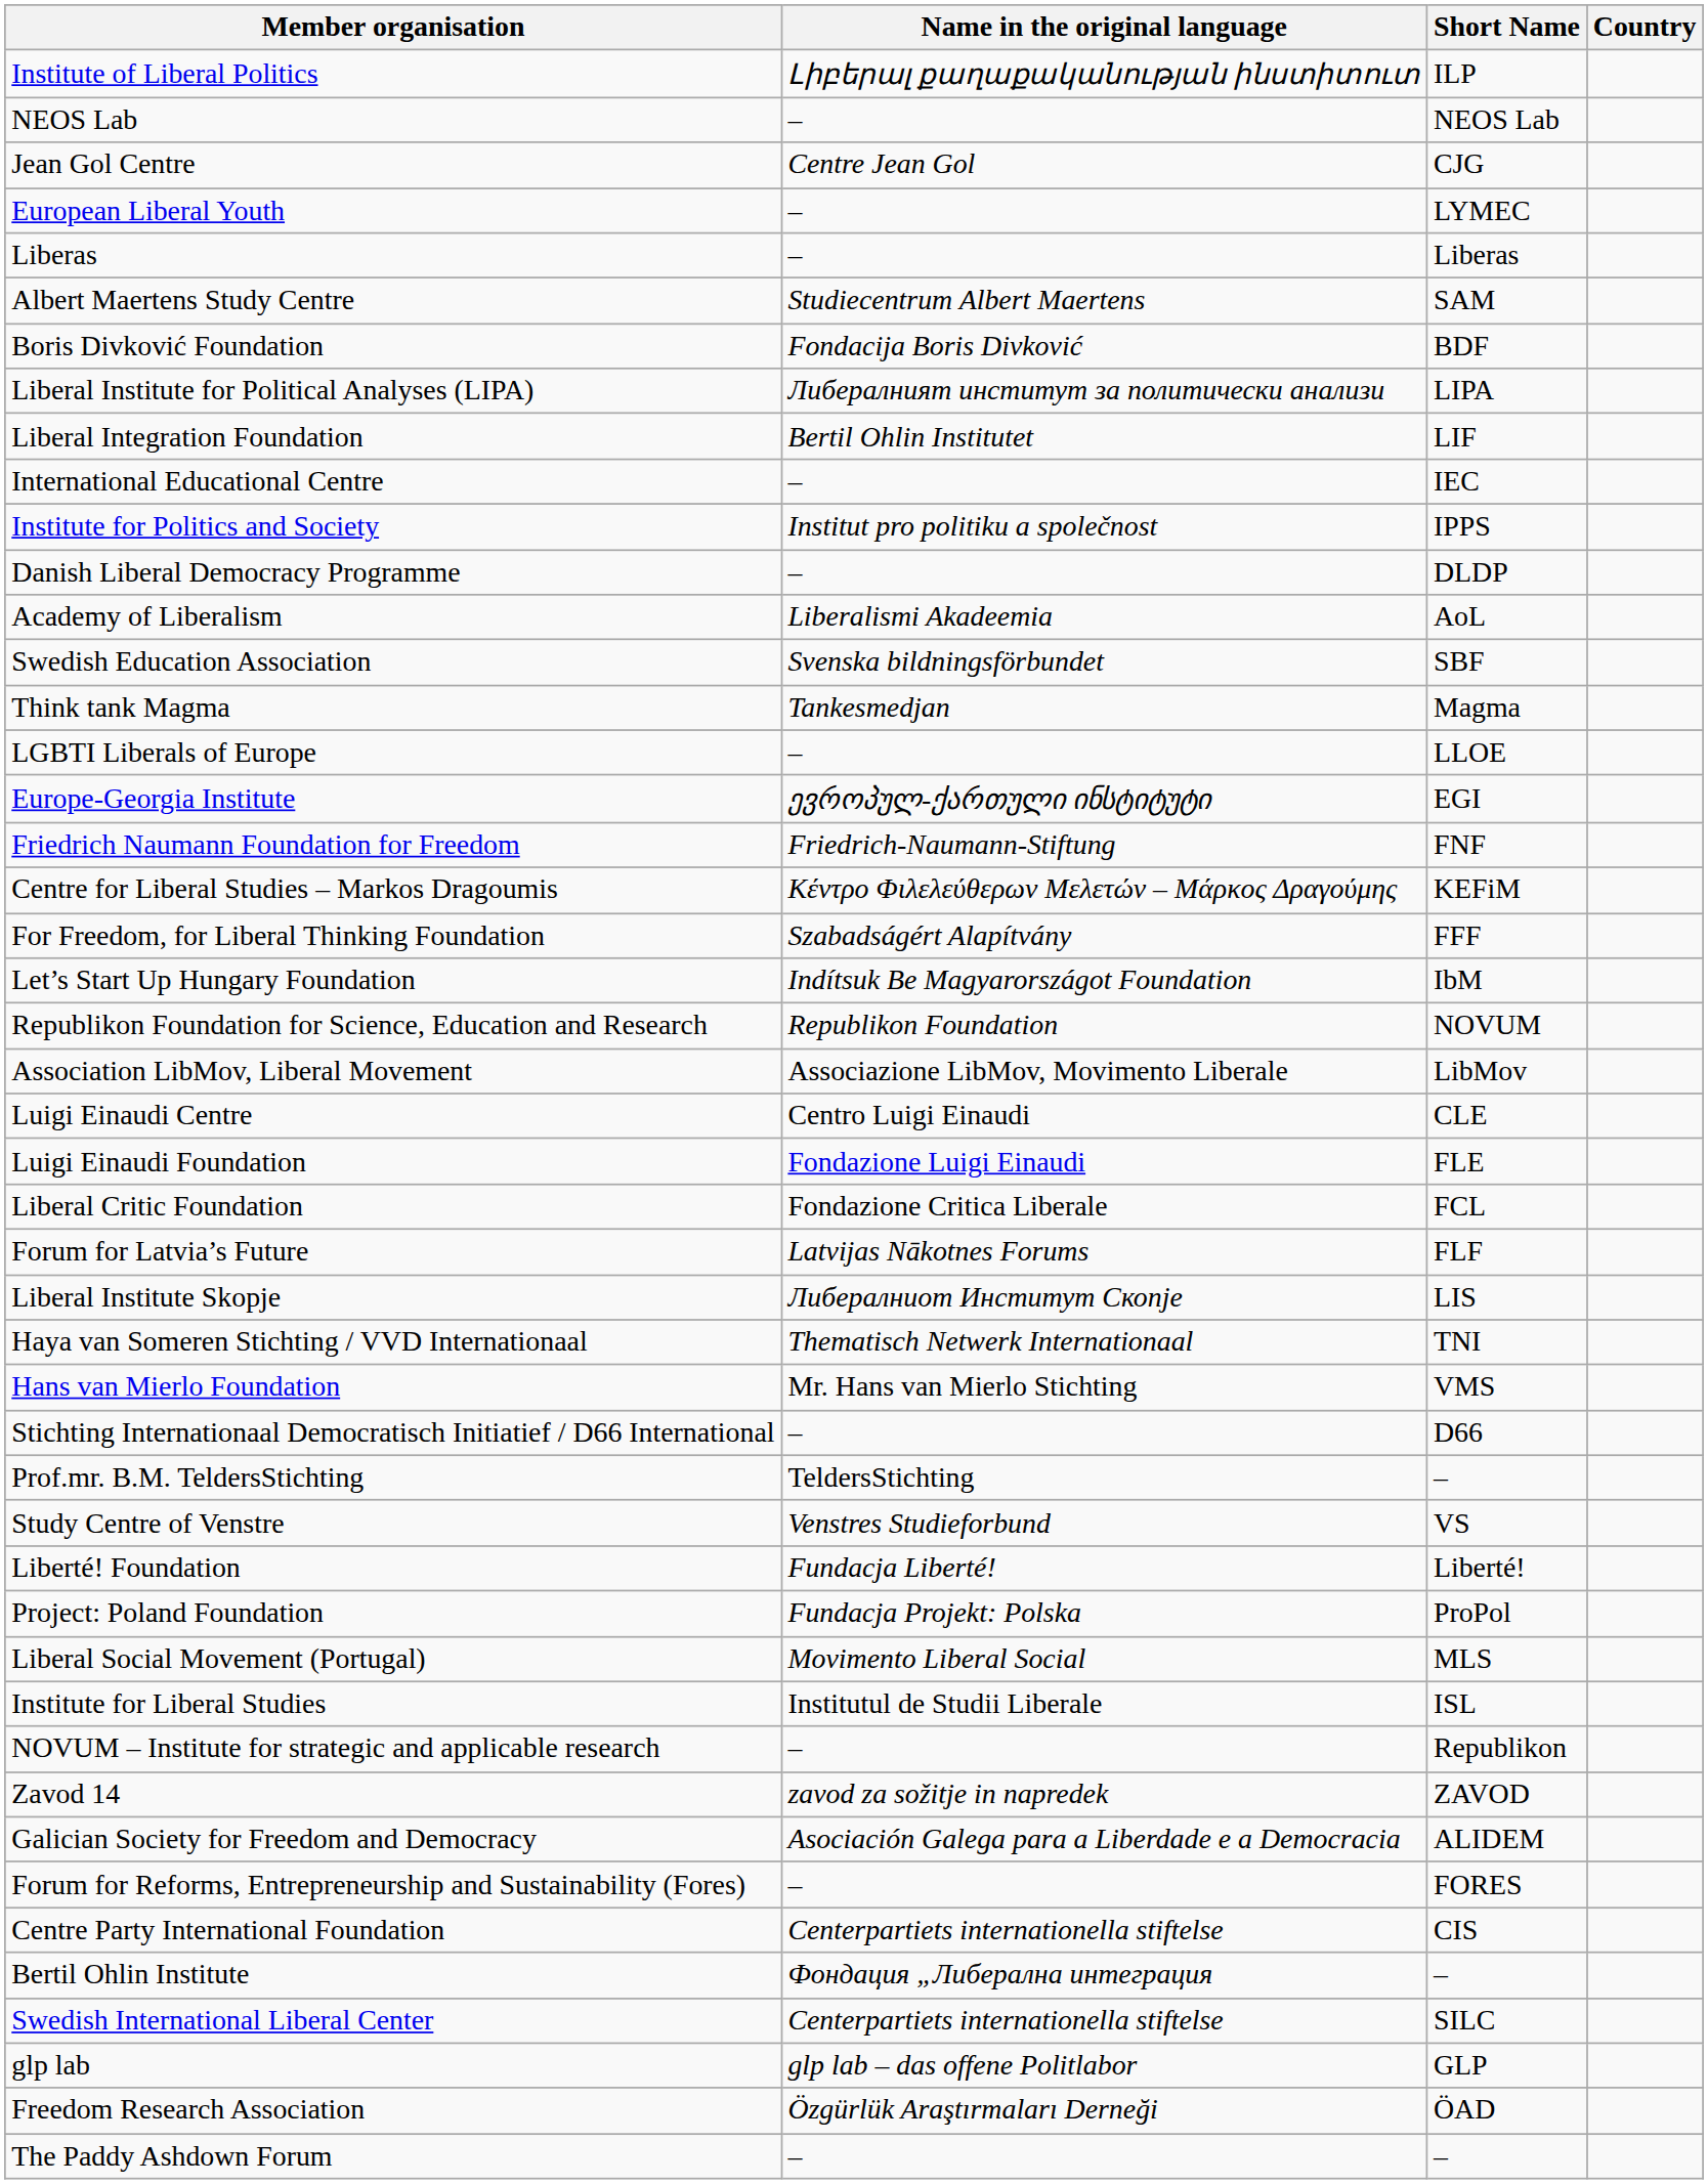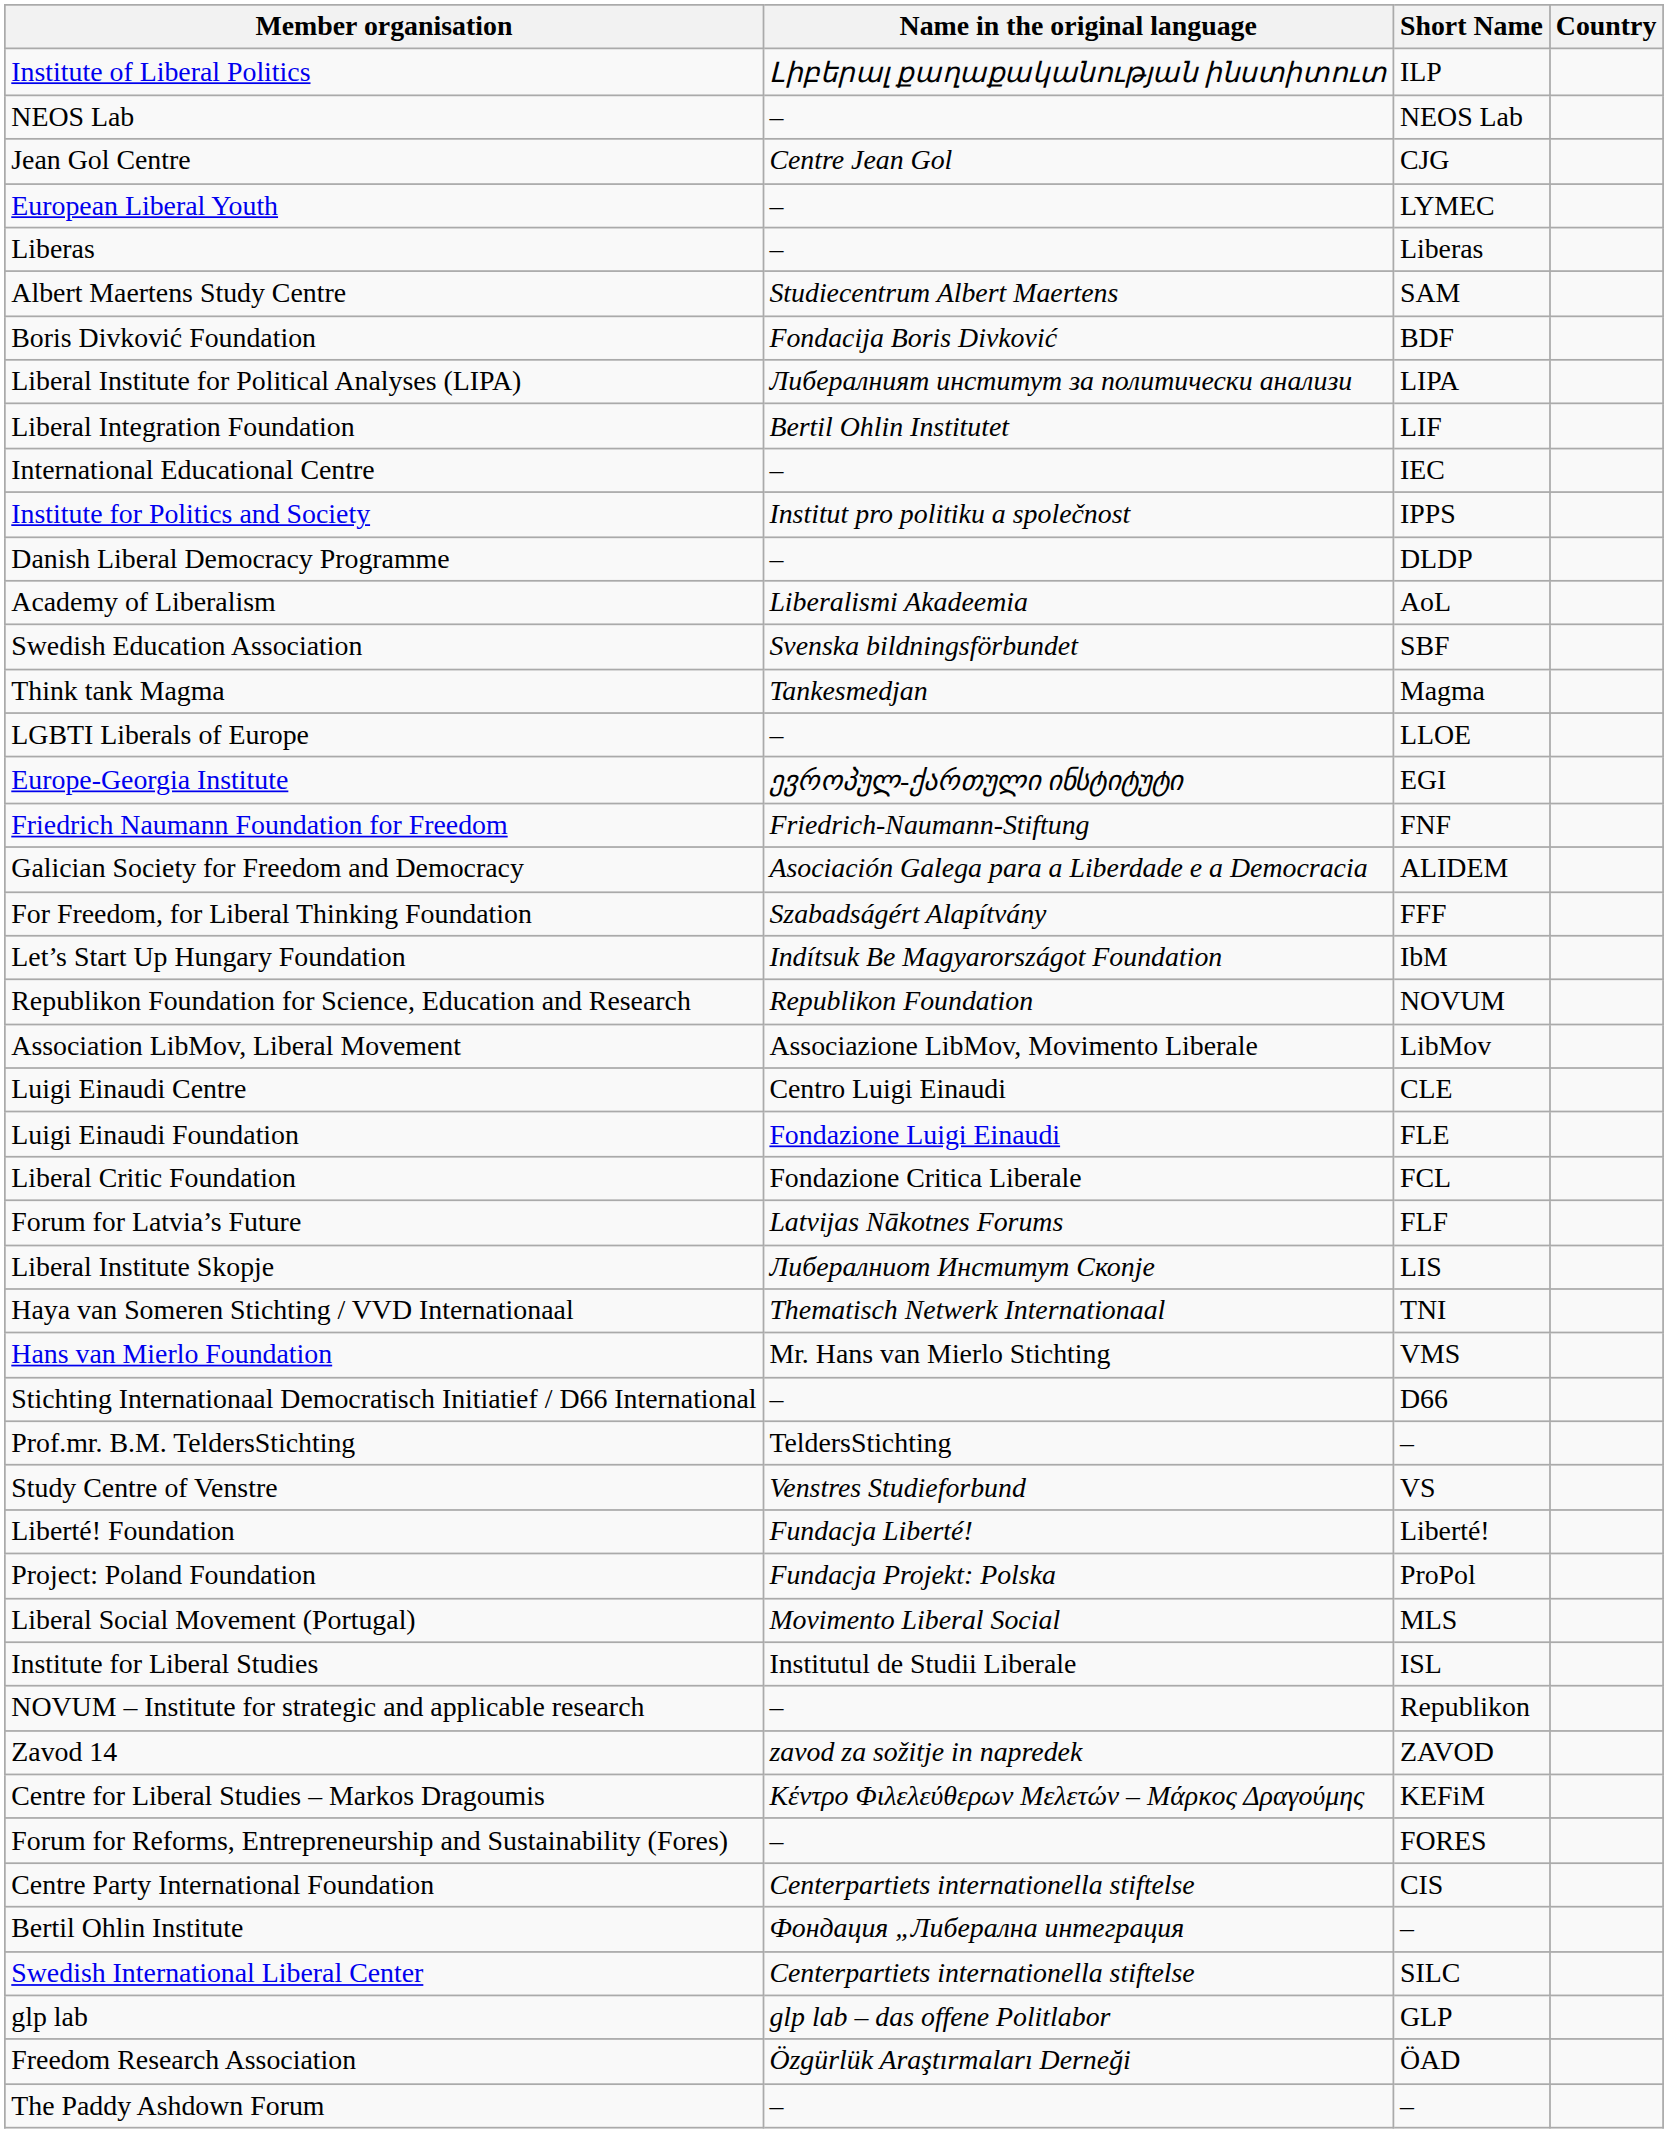rows swapped: Centre for Liberal Studies – Markos Dragoumis <-> Galician Society for Freedom and Democracy
